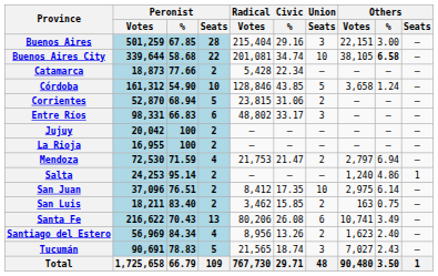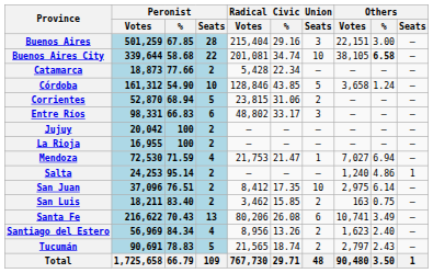Mendoza | Radical Civic Union / Seats: 2 -> 1
Mendoza | Others / Votes: 2,797 -> 7,027
Tucumán | Radical Civic Union / Seats: 3 -> 2
Tucumán | Others / Votes: 7,027 -> 2,797
